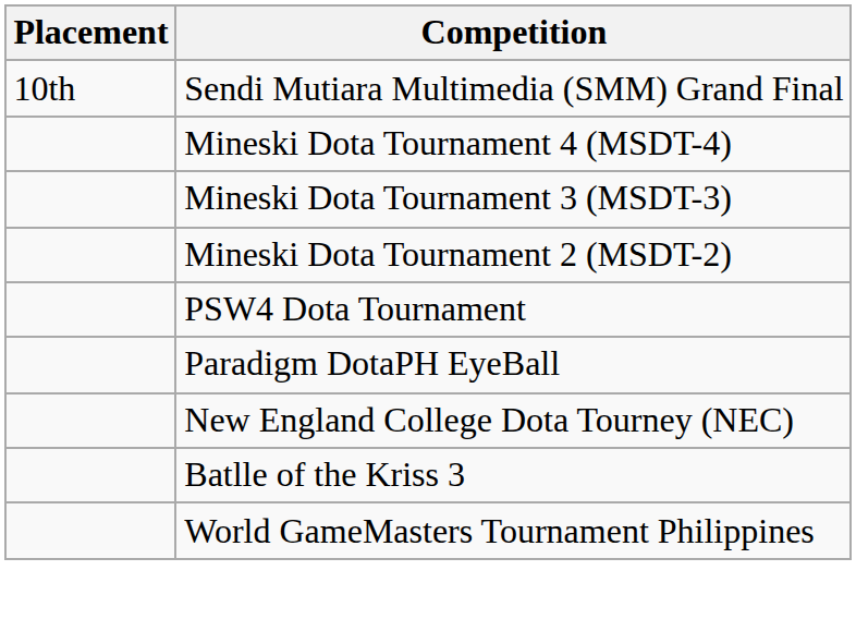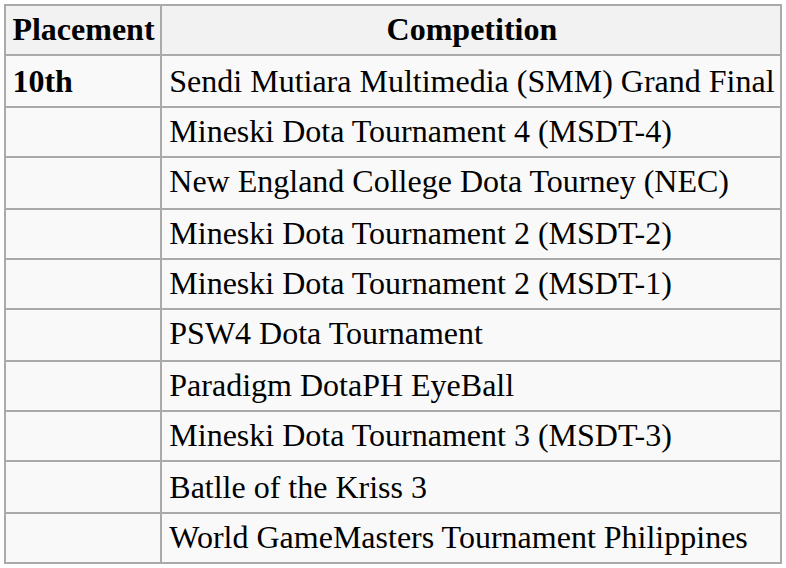Sendi Mutiara Multimedia (SMM) Grand Final | Placement: normal -> bold
rows swapped: Mineski Dota Tournament 3 (MSDT-3) <-> New England College Dota Tourney (NEC)
+ row: Mineski Dota Tournament 2 (MSDT-1)
